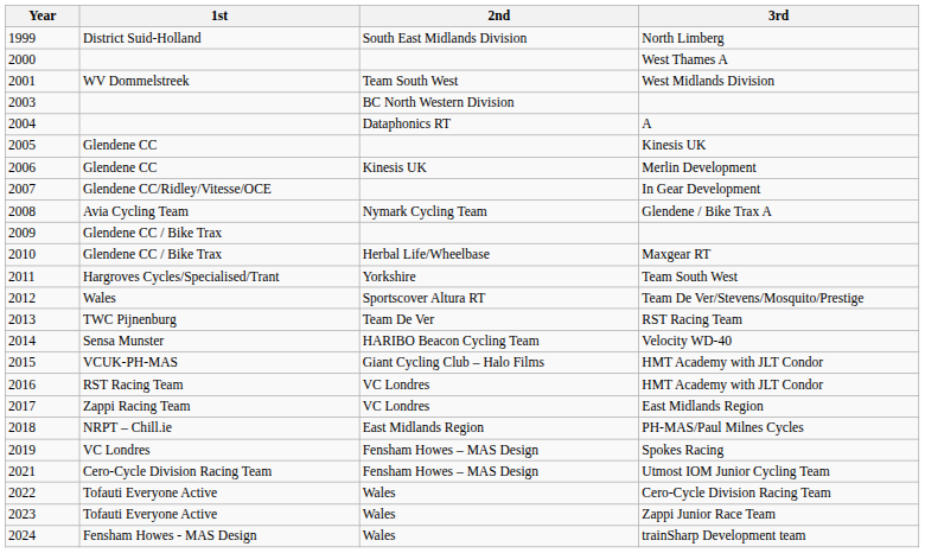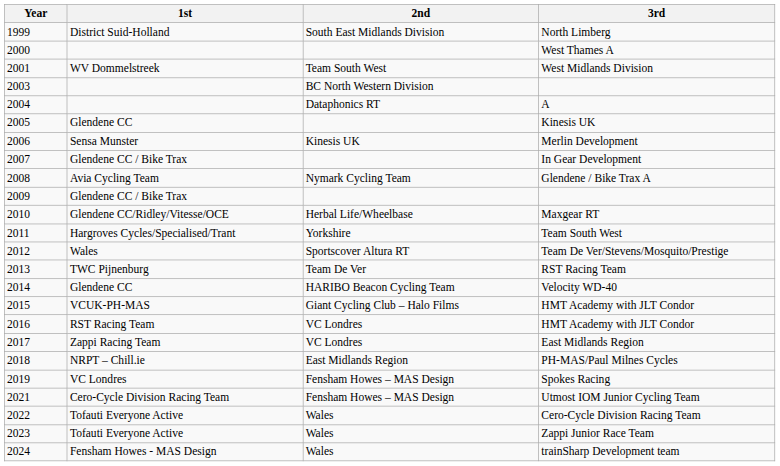Merlin Development | 1st: Glendene CC -> Sensa Munster
In Gear Development | 1st: Glendene CC/Ridley/Vitesse/OCE -> Glendene CC / Bike Trax
Maxgear RT | 1st: Glendene CC / Bike Trax -> Glendene CC/Ridley/Vitesse/OCE
Velocity WD-40 | 1st: Sensa Munster -> Glendene CC
